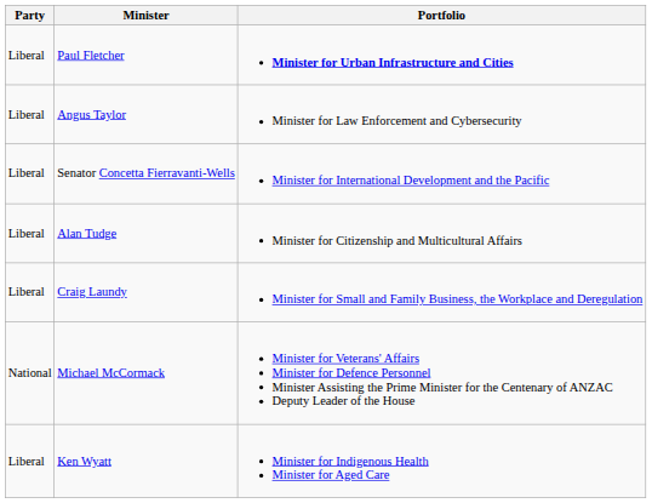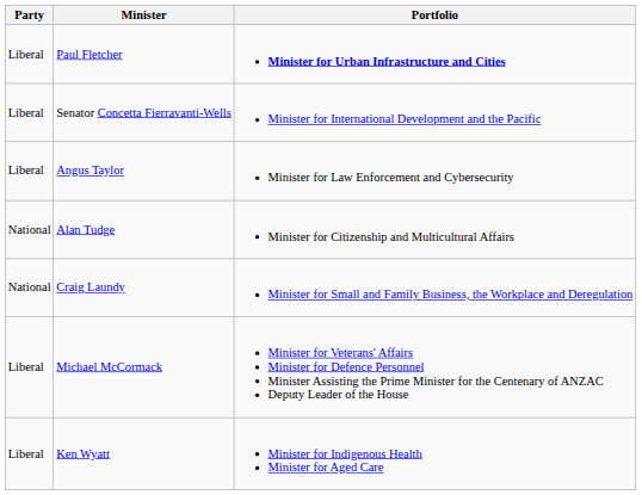rows swapped: Senator Concetta Fierravanti-Wells <-> Angus Taylor
Alan Tudge | Party: Liberal -> National
Craig Laundy | Party: Liberal -> National
Michael McCormack | Party: National -> Liberal
